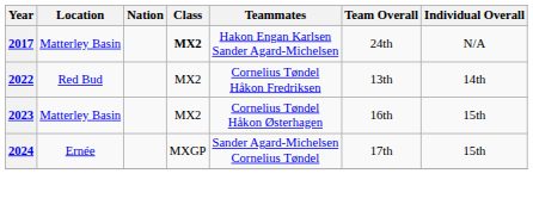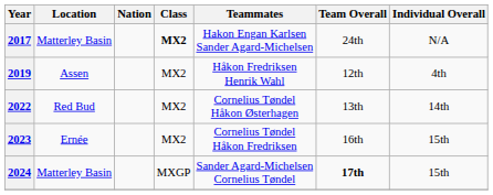+ row: 2019 | Assen | MX2 | Håkon Fredriksen Henrik Wahl | 12th | 4th
2022 | Teammates: Cornelius Tøndel Håkon Fredriksen -> Cornelius Tøndel Håkon Østerhagen
2023 | Location: Matterley Basin -> Ernée
2023 | Teammates: Cornelius Tøndel Håkon Østerhagen -> Cornelius Tøndel Håkon Fredriksen
2024 | Location: Ernée -> Matterley Basin
2024 | Team Overall: normal -> bold
